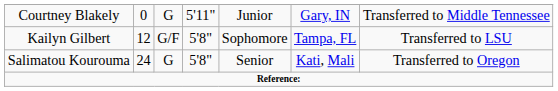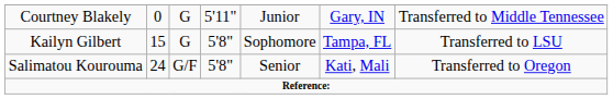Kailyn Gilbert | column 2: 12 -> 15
Kailyn Gilbert | column 3: G/F -> G
Salimatou Kourouma | column 3: G -> G/F
